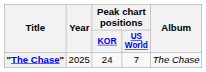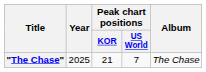"The Chase" | Peak chart positions / KOR: 24 -> 21
